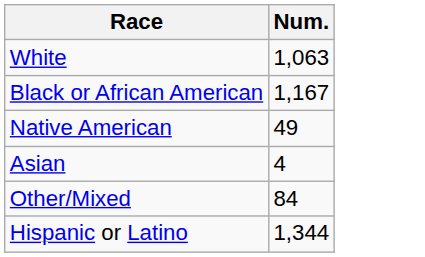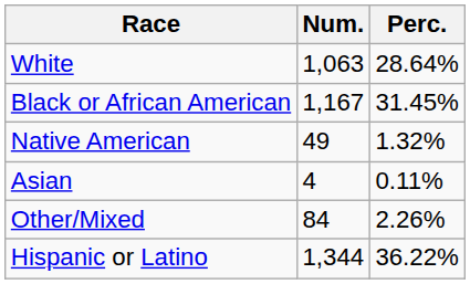+ column: Perc. | 28.64% | 31.45% | 1.32% | 0.11% | 2.26% | 36.22%
